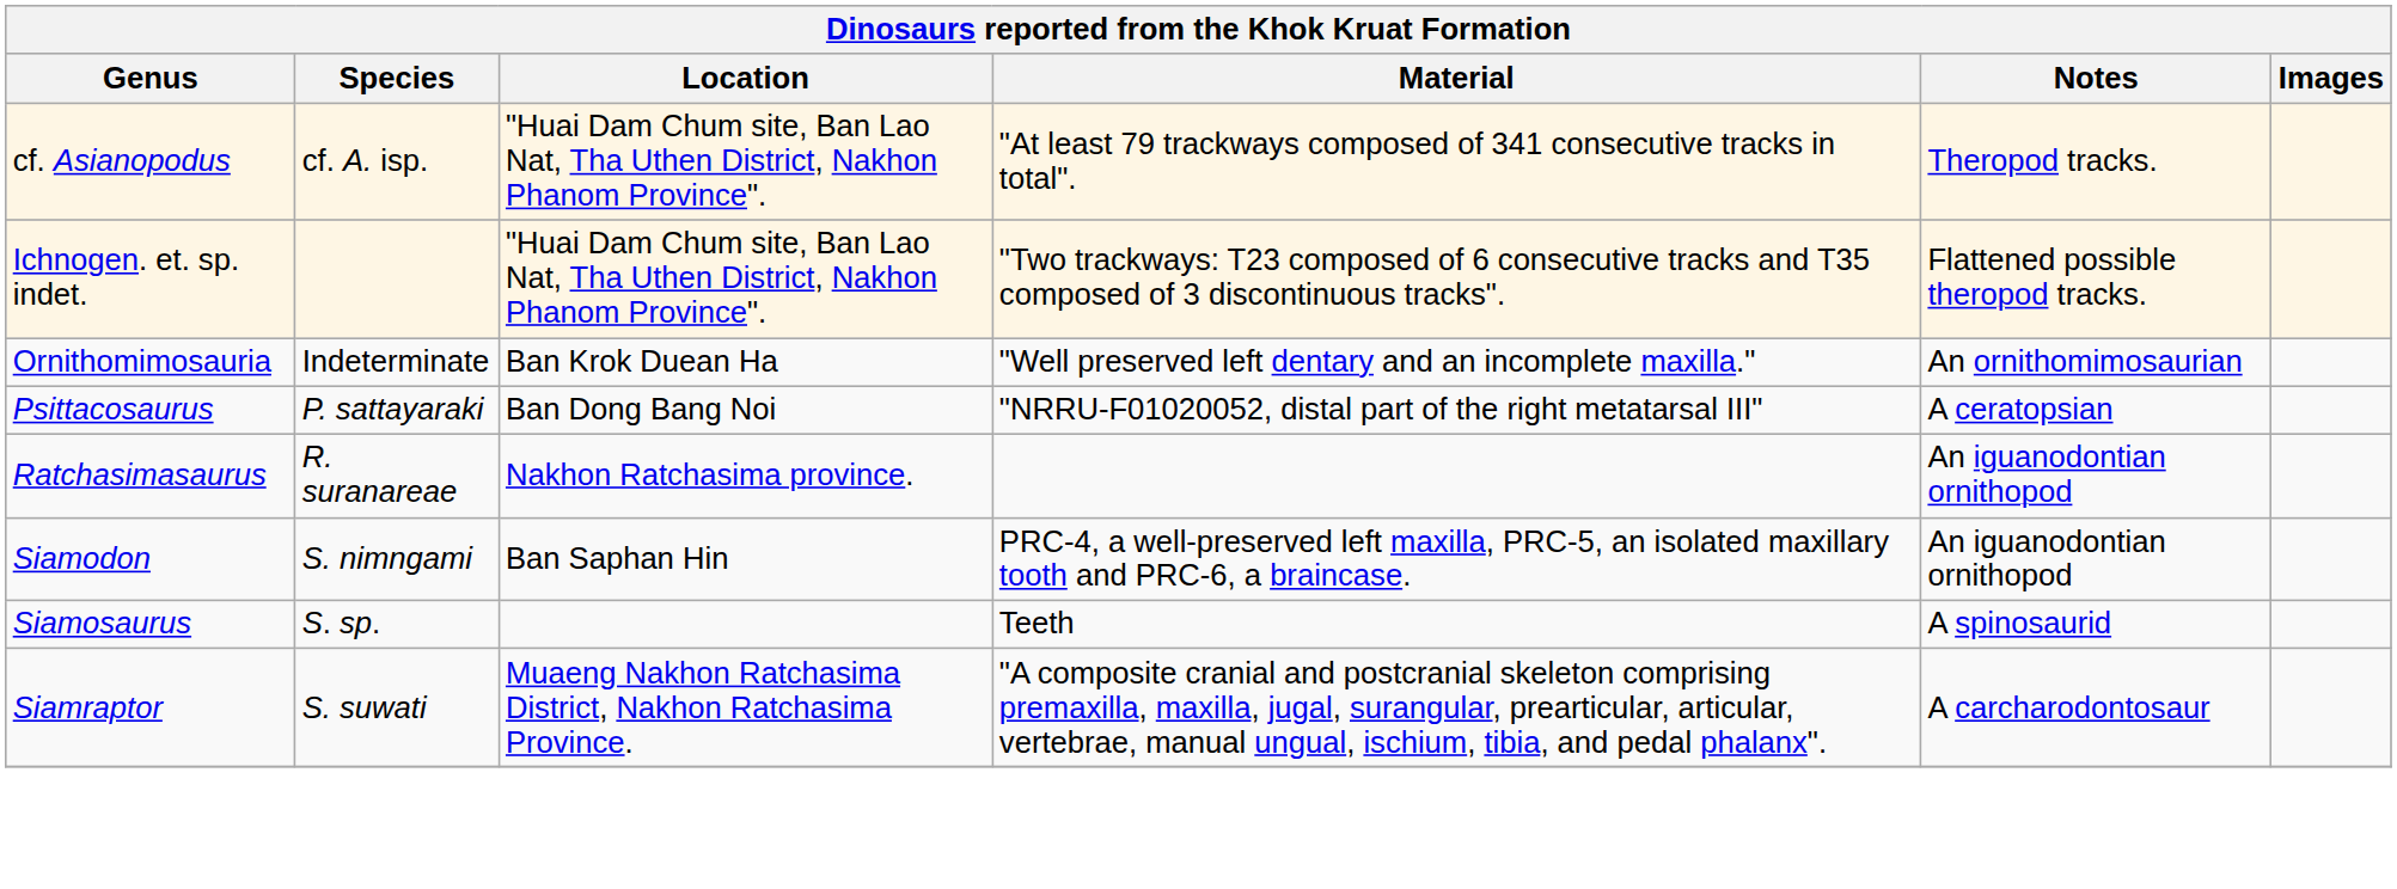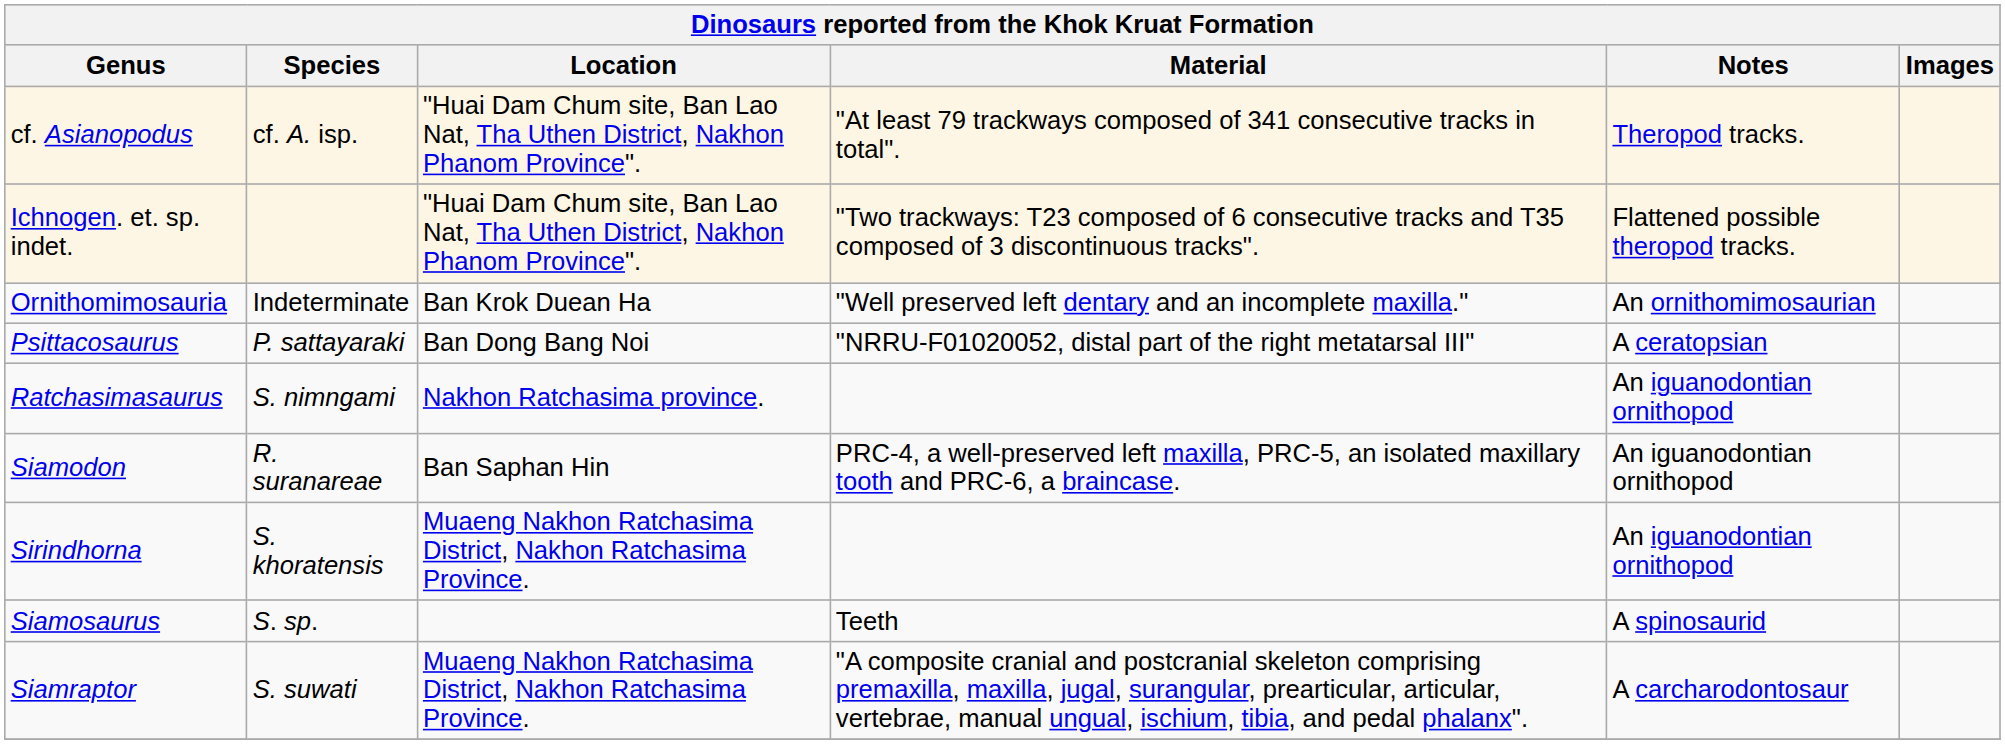Ratchasimasaurus | Species: R. suranareae -> S. nimngami
Siamodon | Species: S. nimngami -> R. suranareae
+ row: Sirindhorna | S. khoratensis | Muaeng Nakhon Ratchasima District, Nakhon Ratchasima Province. | An iguanodontian ornithopod
